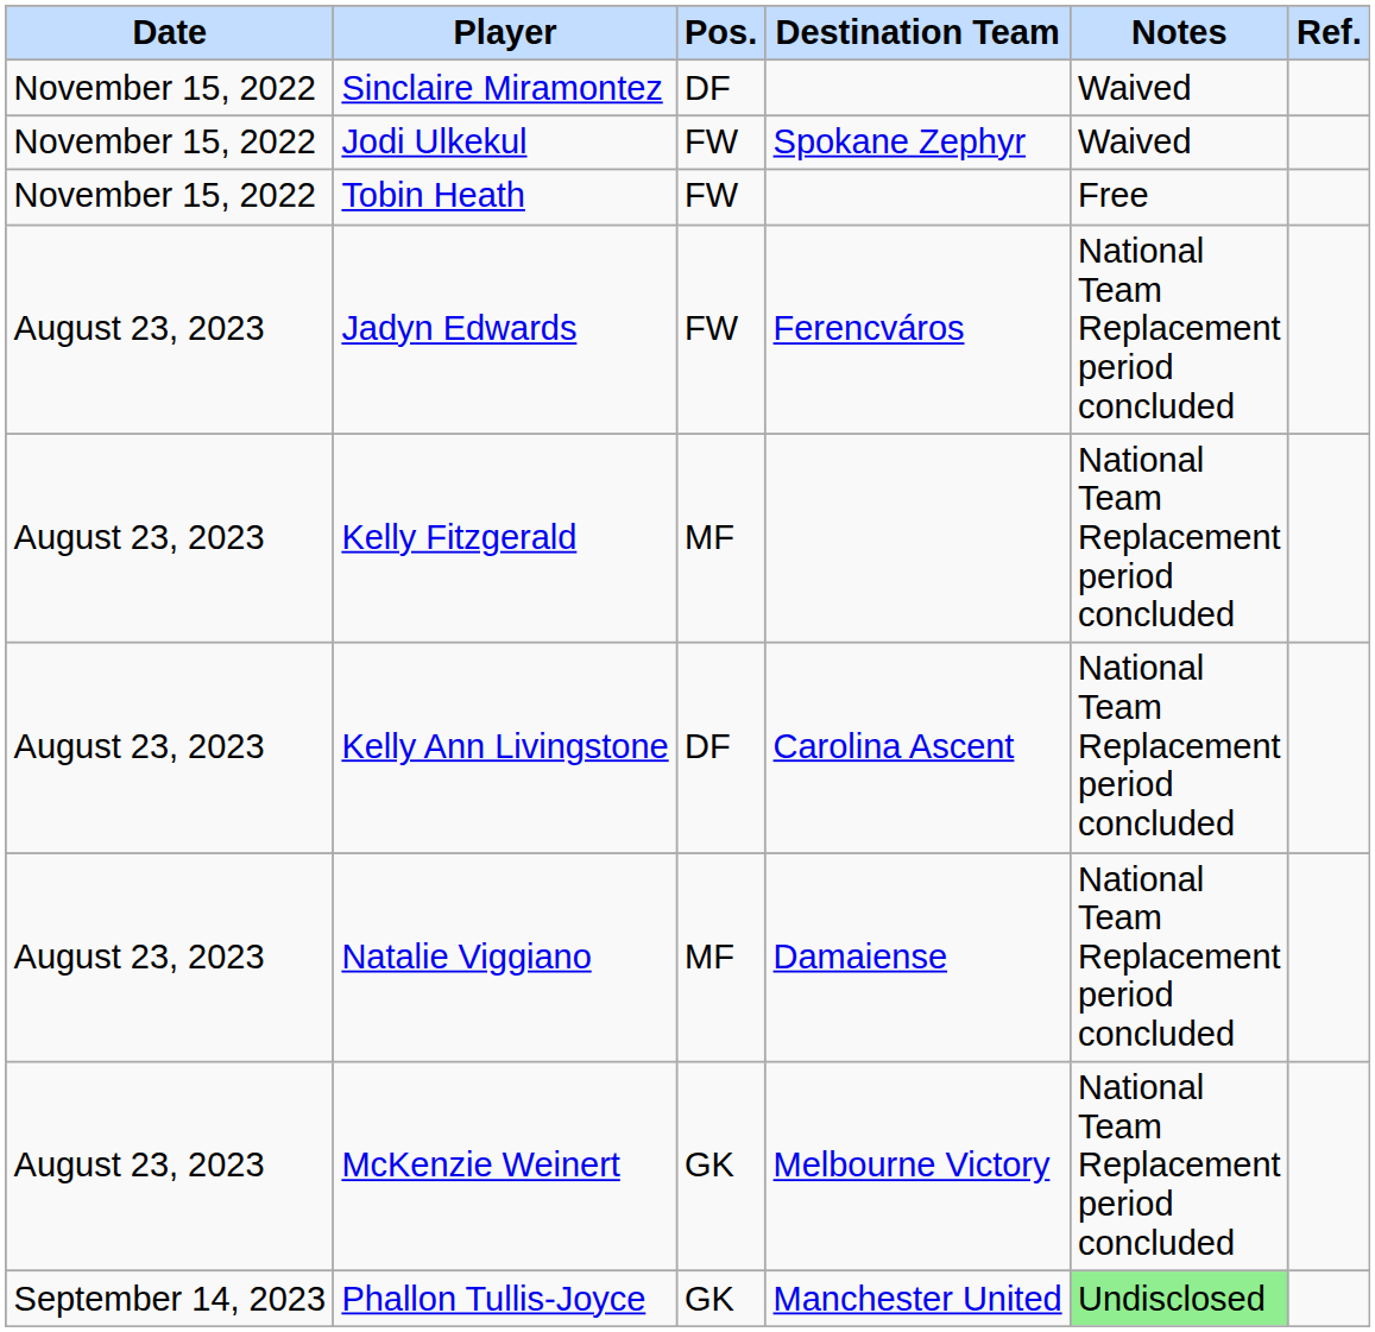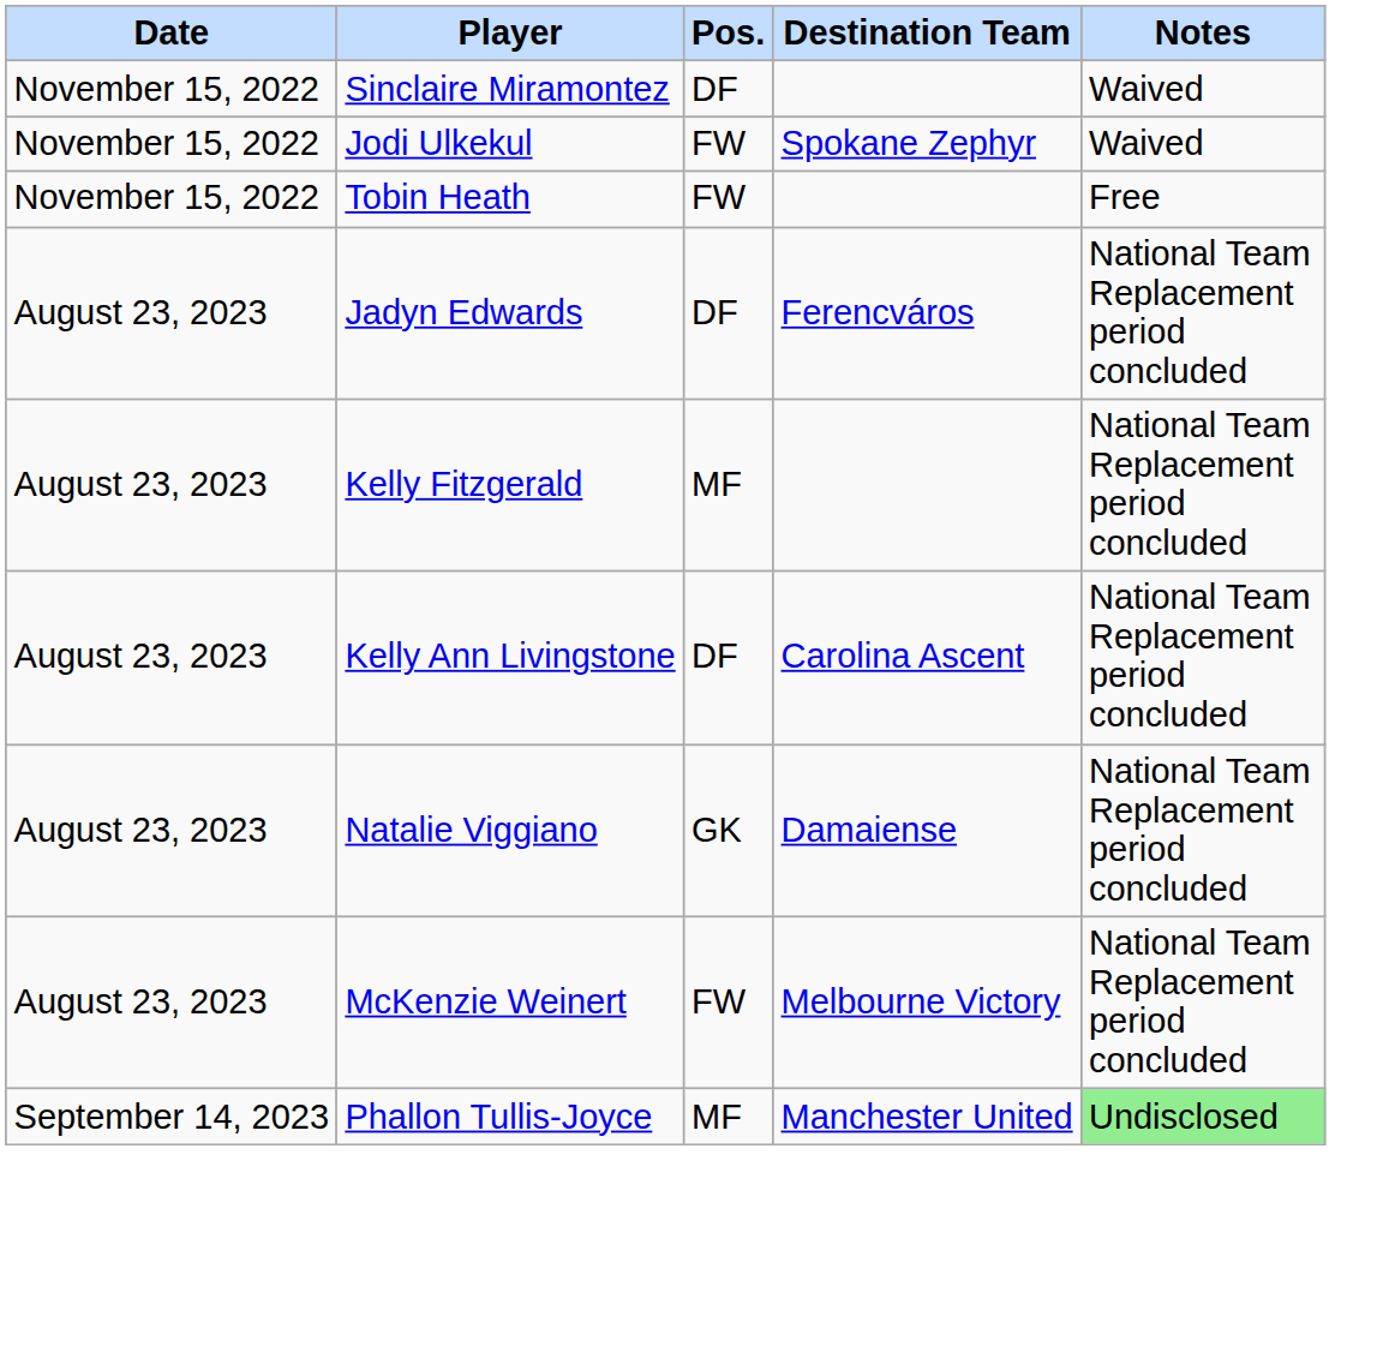- column: Ref.
Jadyn Edwards | Pos.: FW -> DF
Natalie Viggiano | Pos.: MF -> GK
McKenzie Weinert | Pos.: GK -> FW
Phallon Tullis-Joyce | Pos.: GK -> MF
